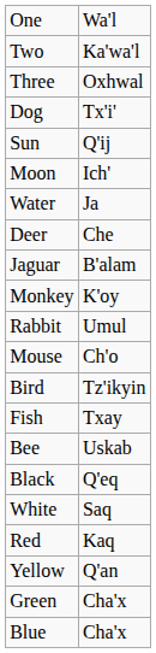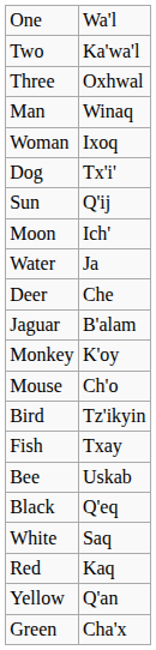+ row: Man | Winaq
+ row: Woman | Ixoq
- row: Rabbit | Umul
- row: Blue | Cha'x
